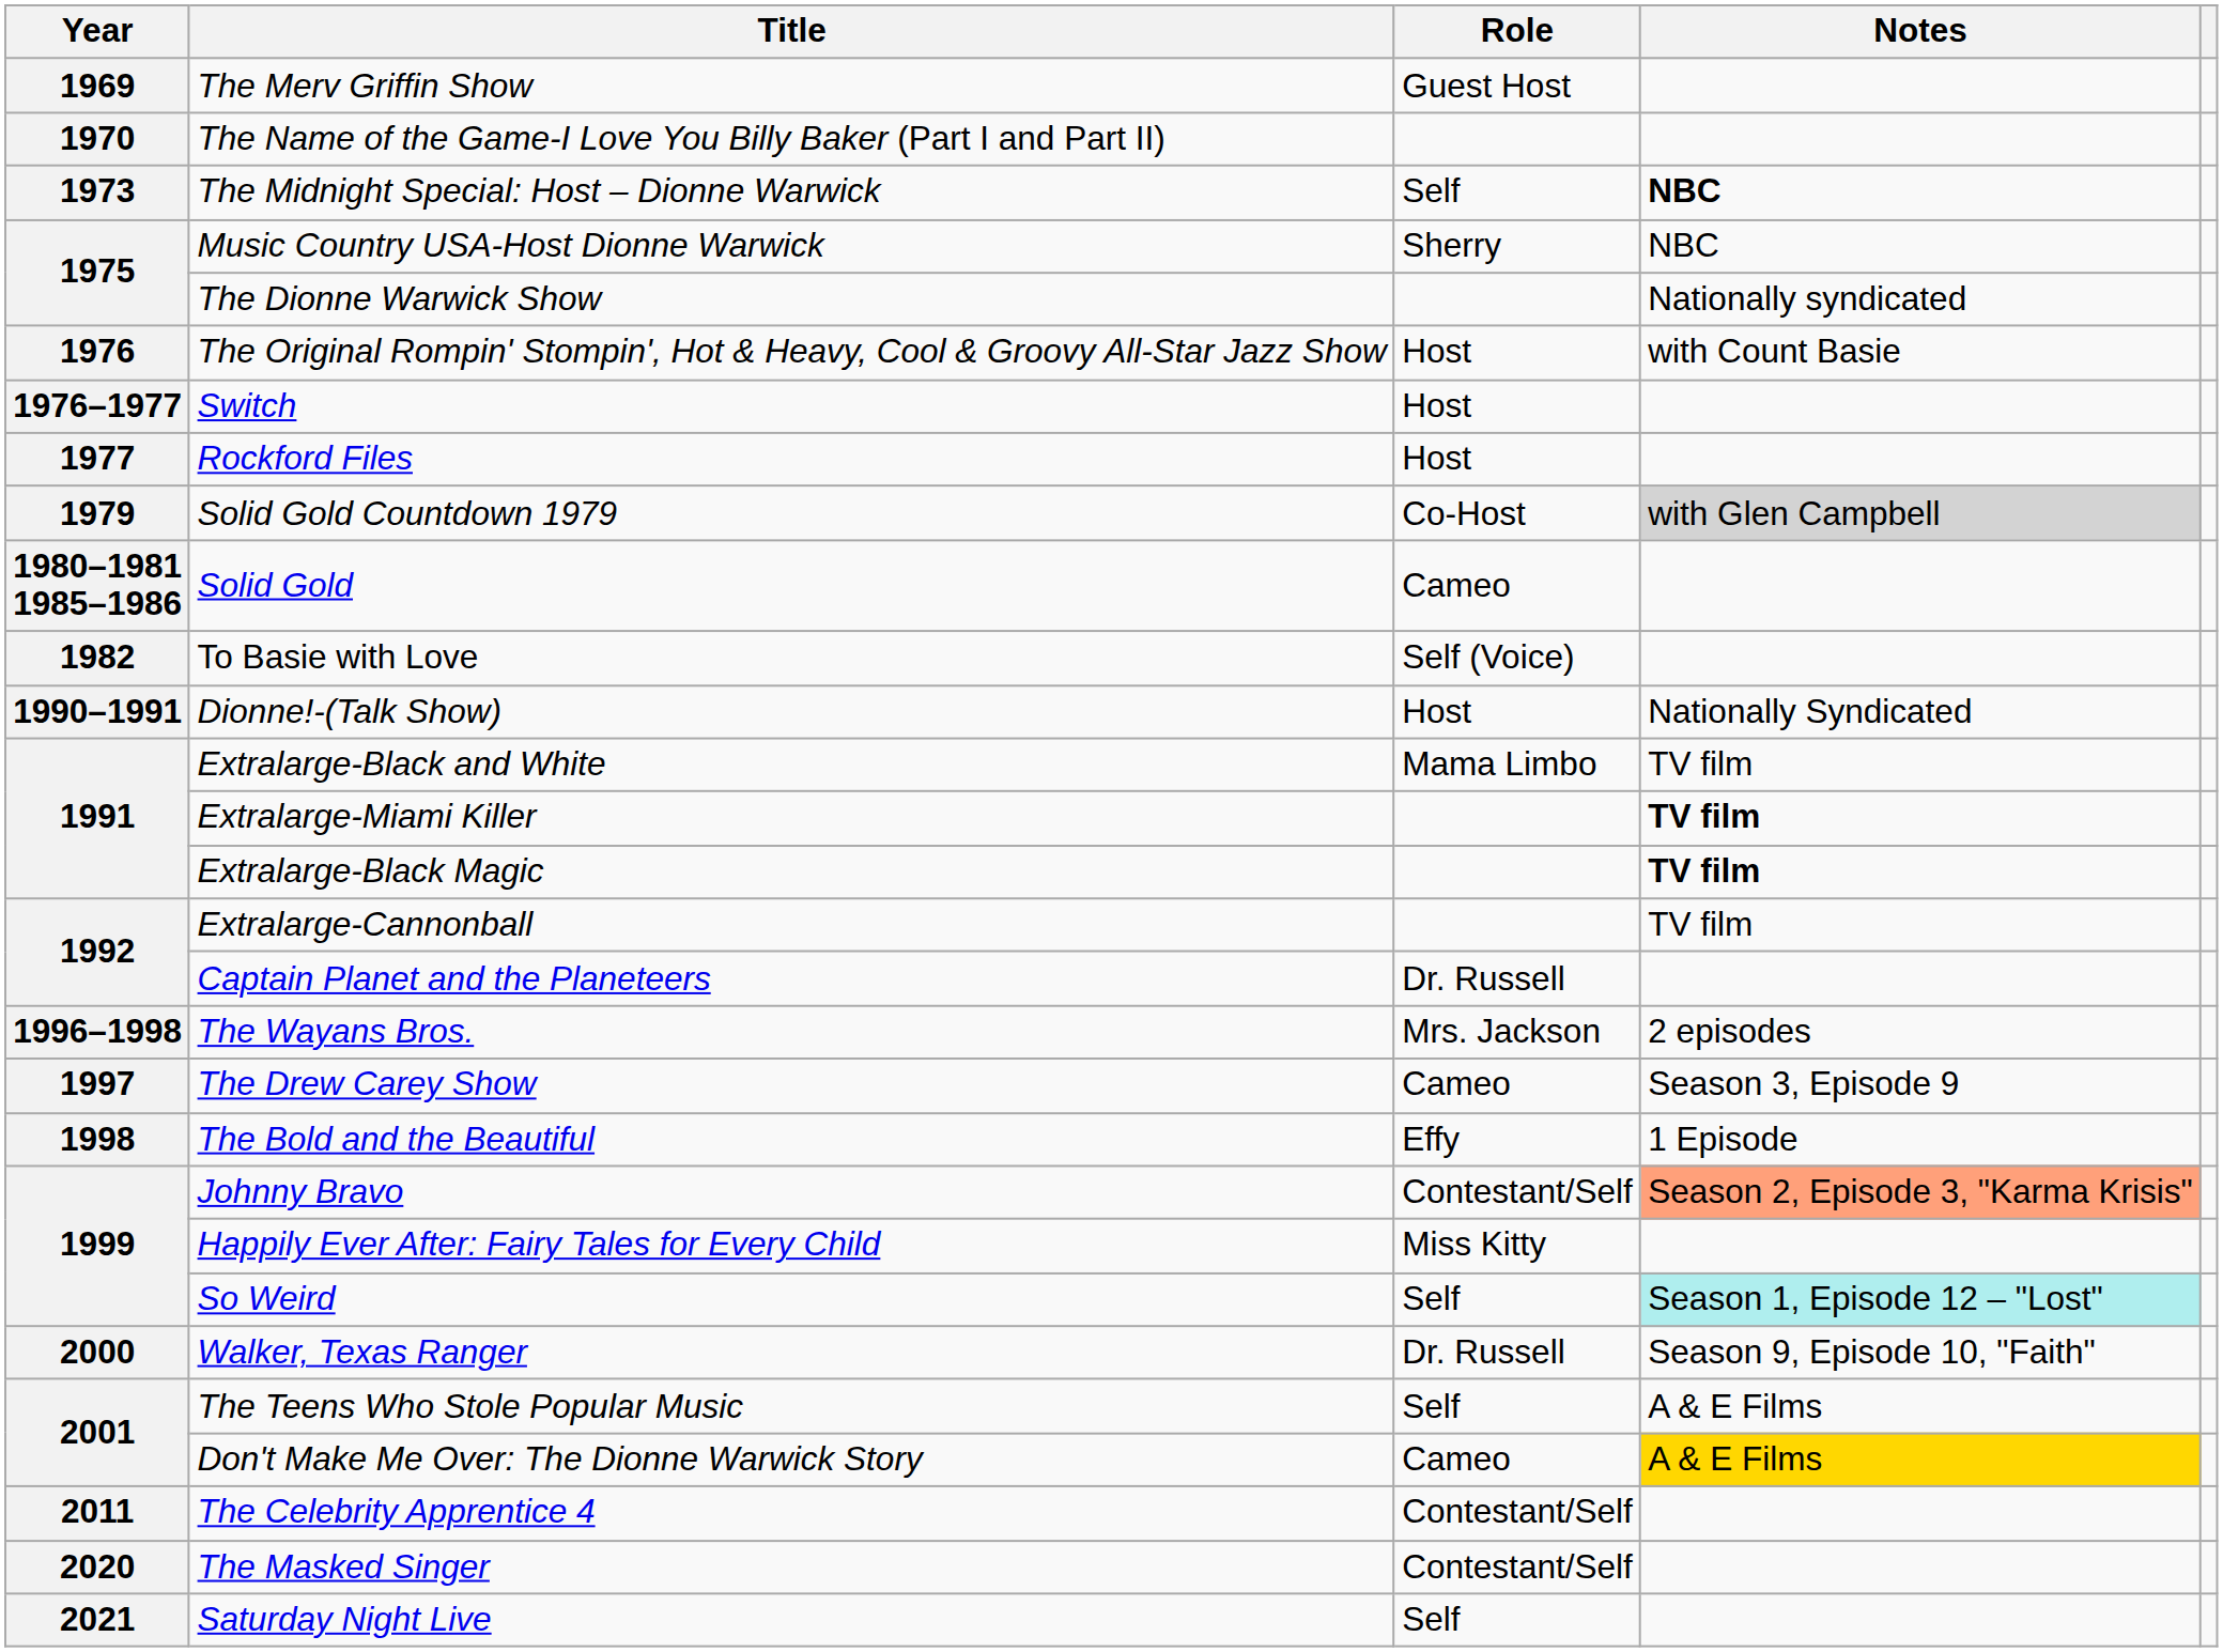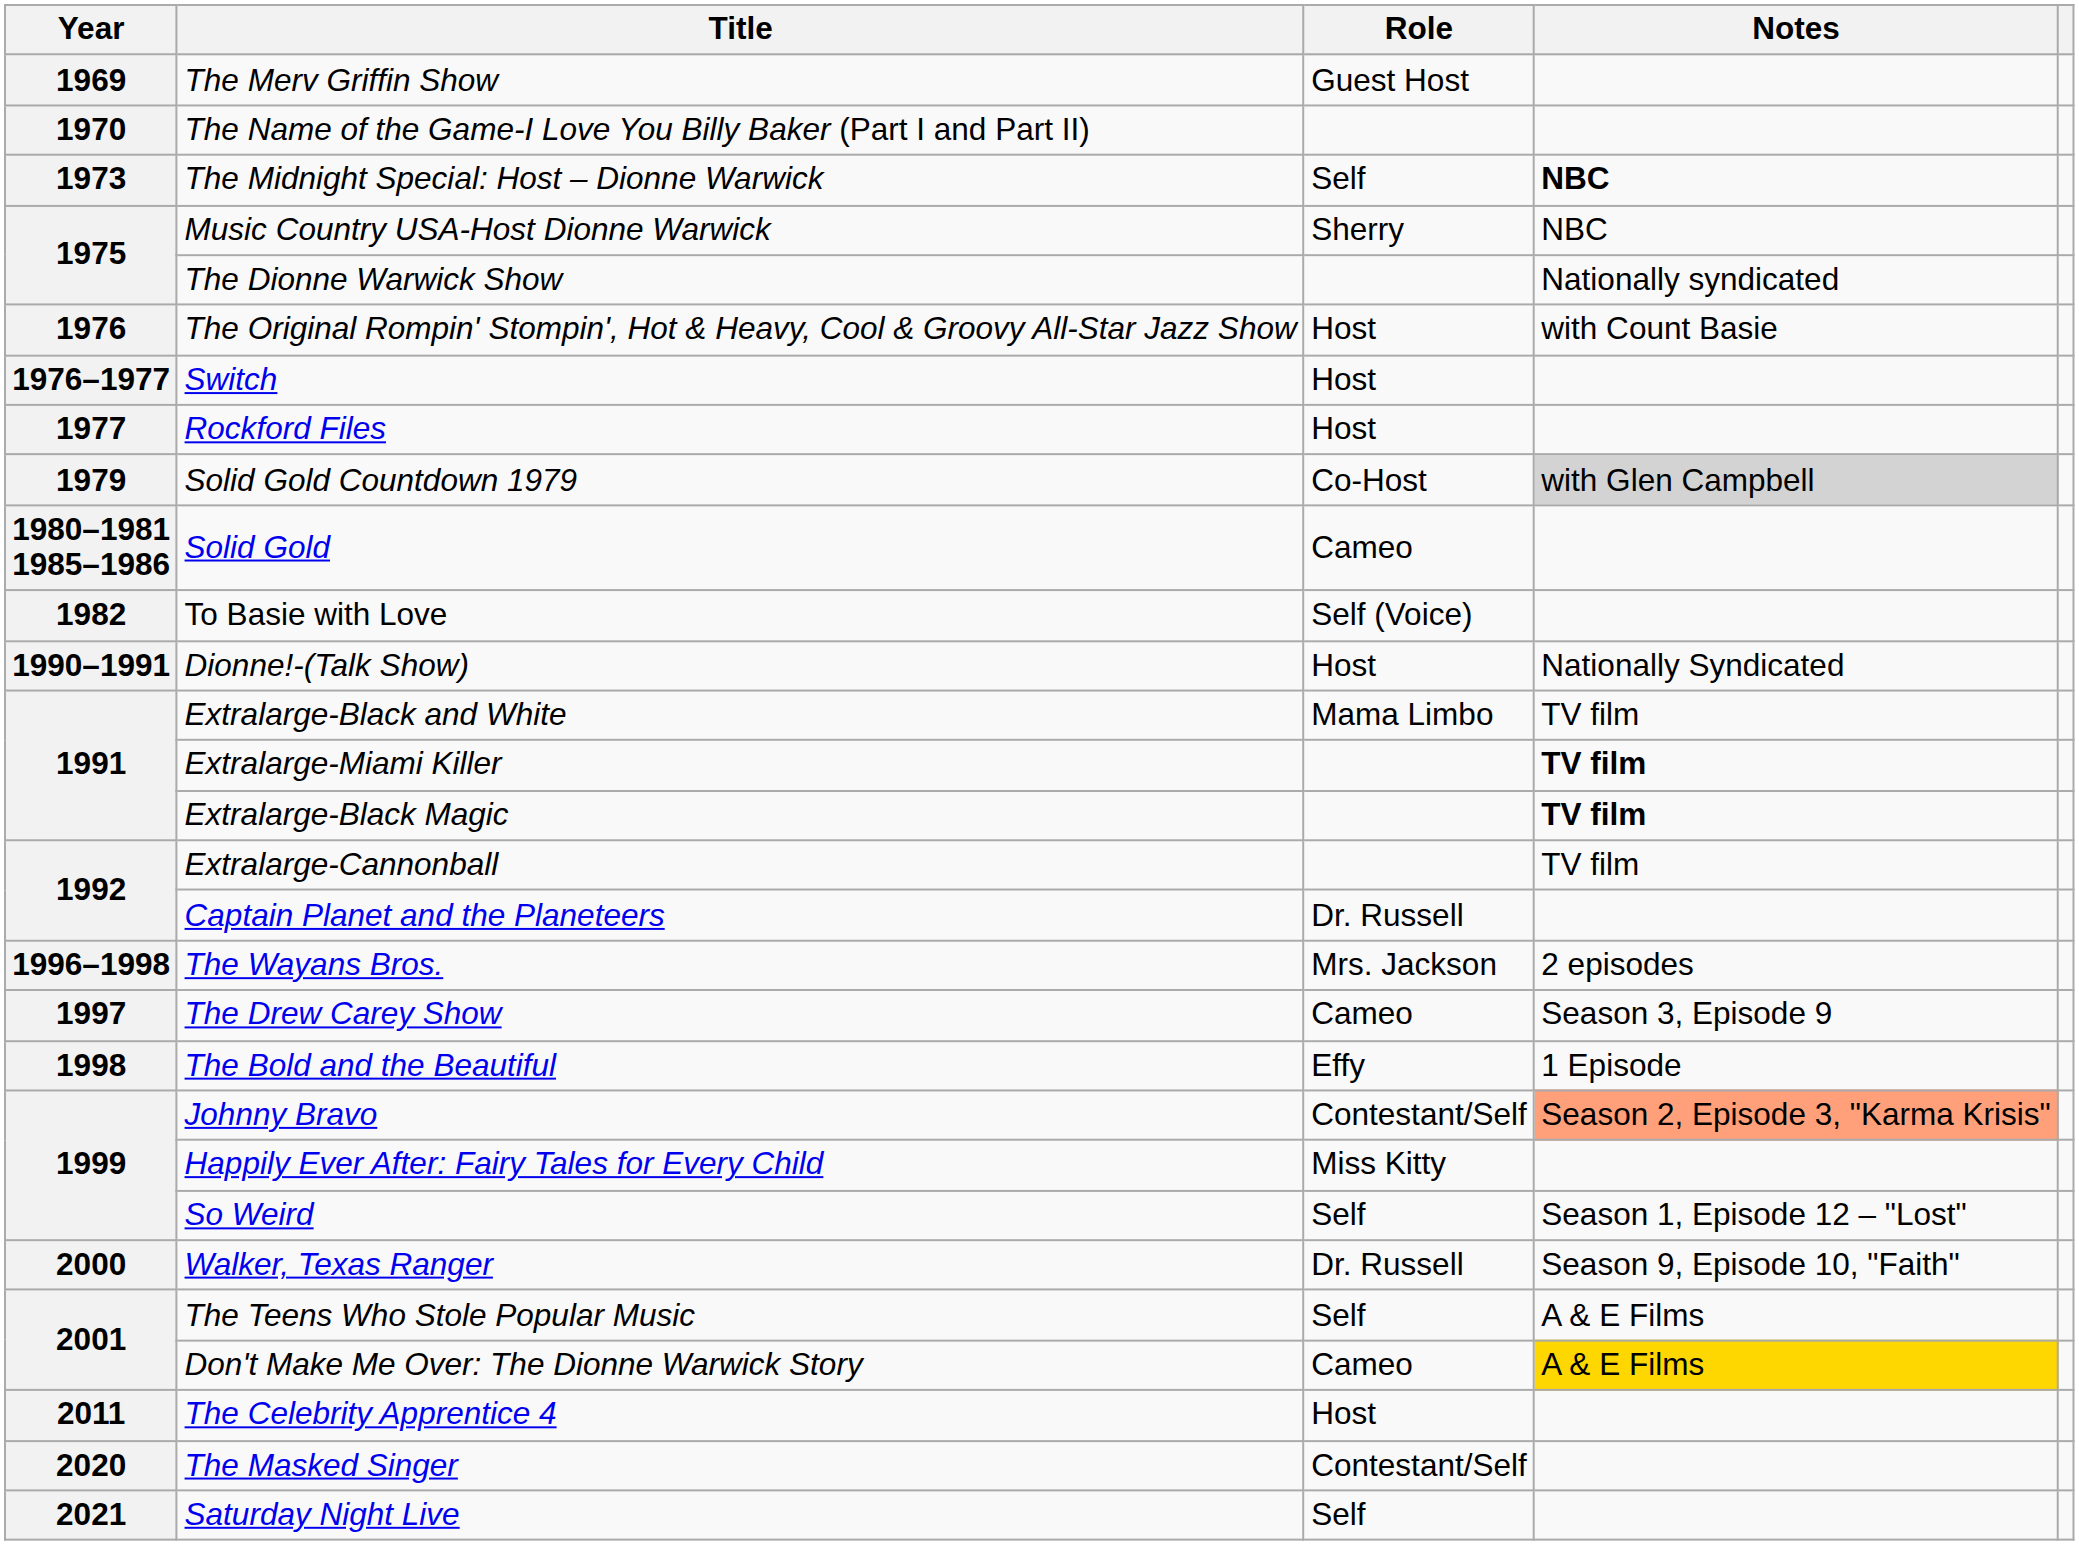So Weird | Notes: paleturquoise background -> no background
The Celebrity Apprentice 4 | Role: Contestant/Self -> Host
